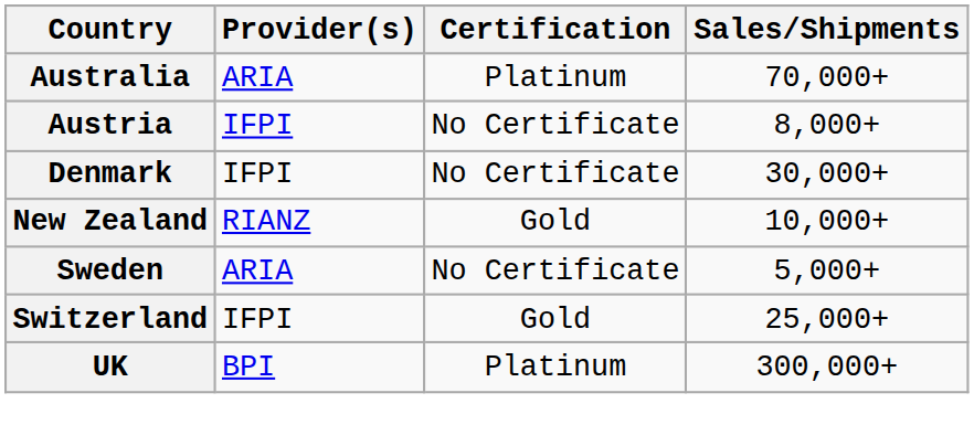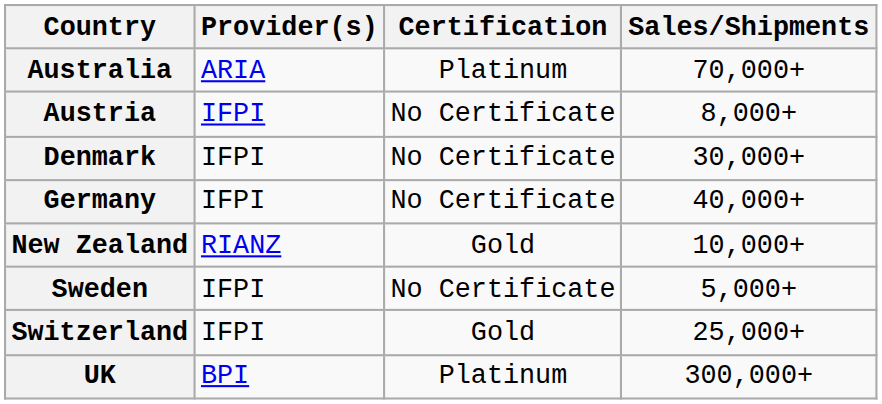+ row: Germany | IFPI | No Certificate | 40,000+
Sweden | Provider(s): ARIA -> IFPI
